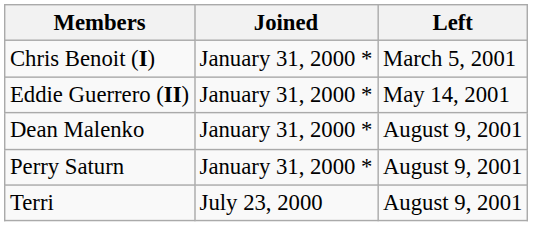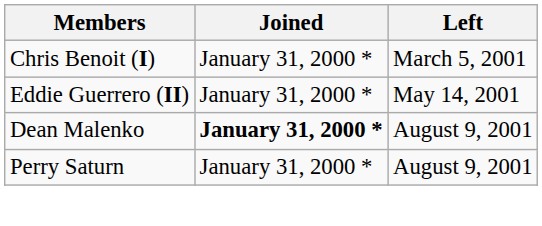Dean Malenko | Joined: normal -> bold
- row: Terri | July 23, 2000 | August 9, 2001
